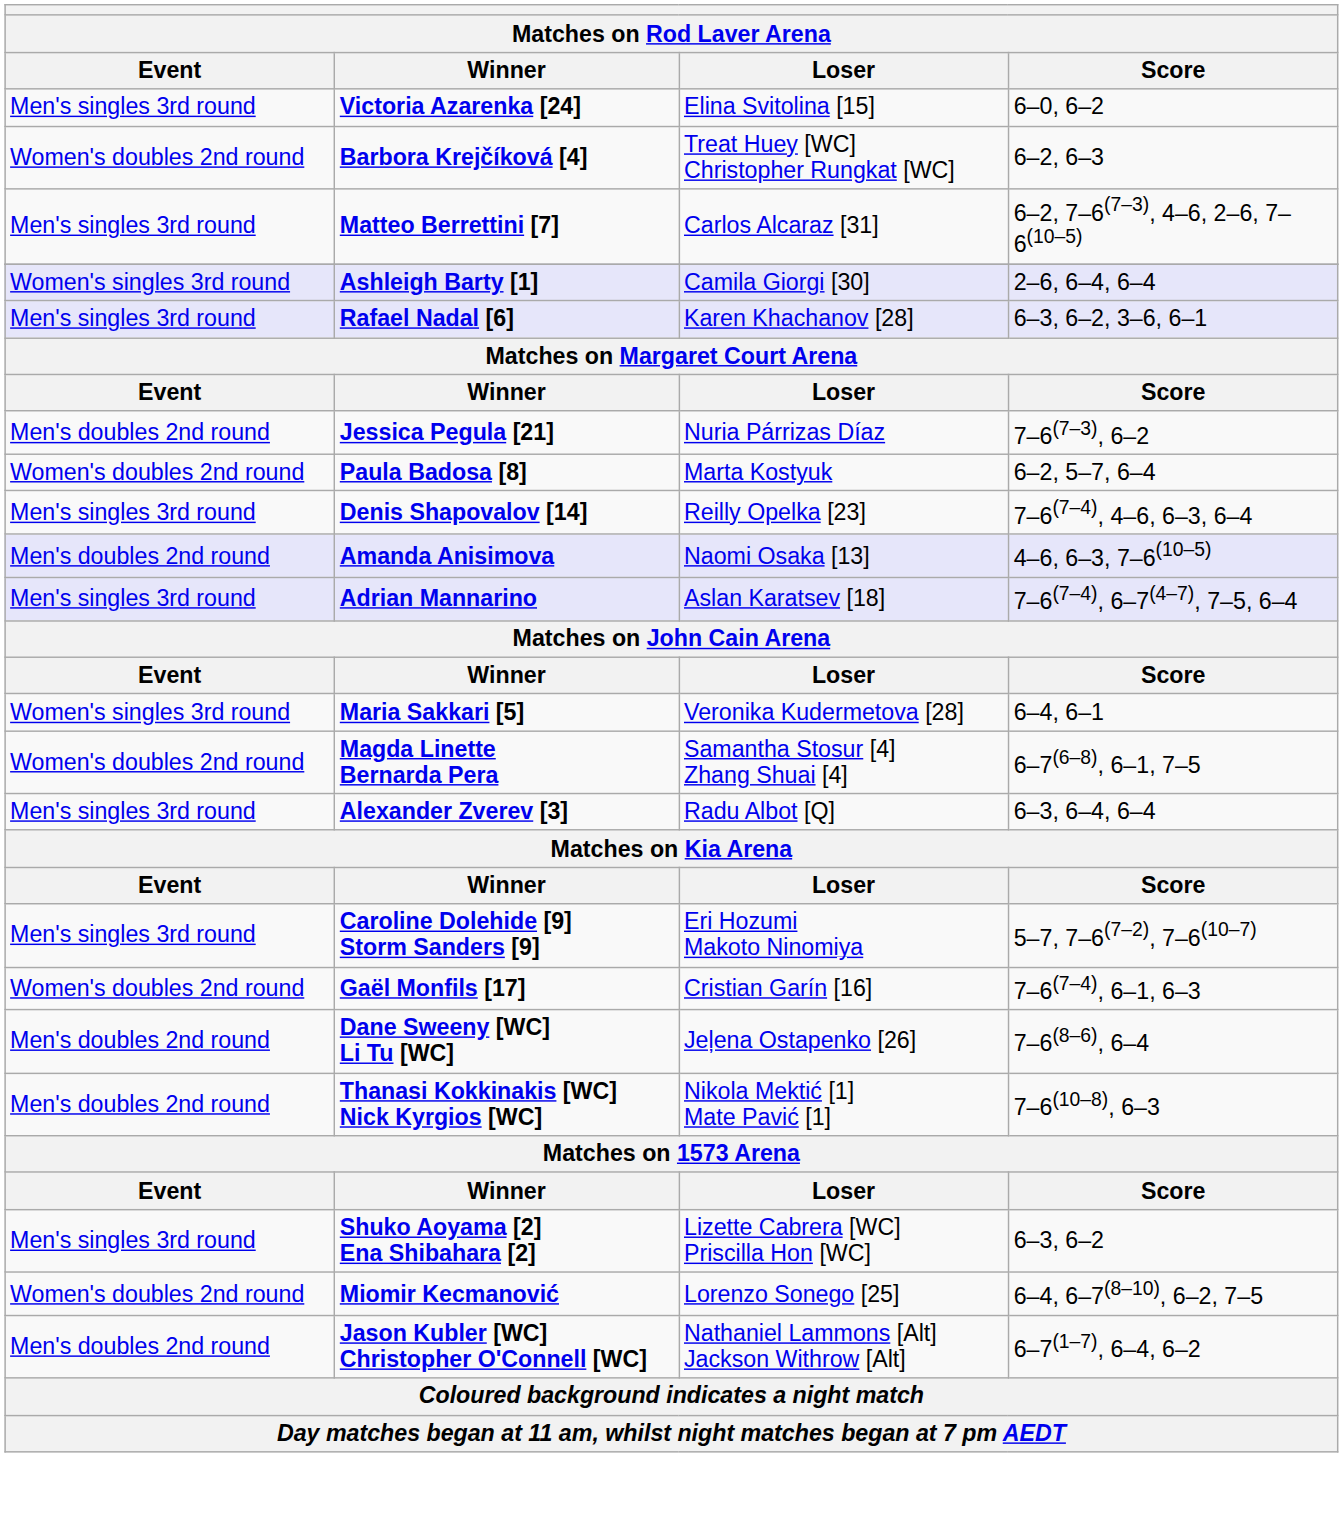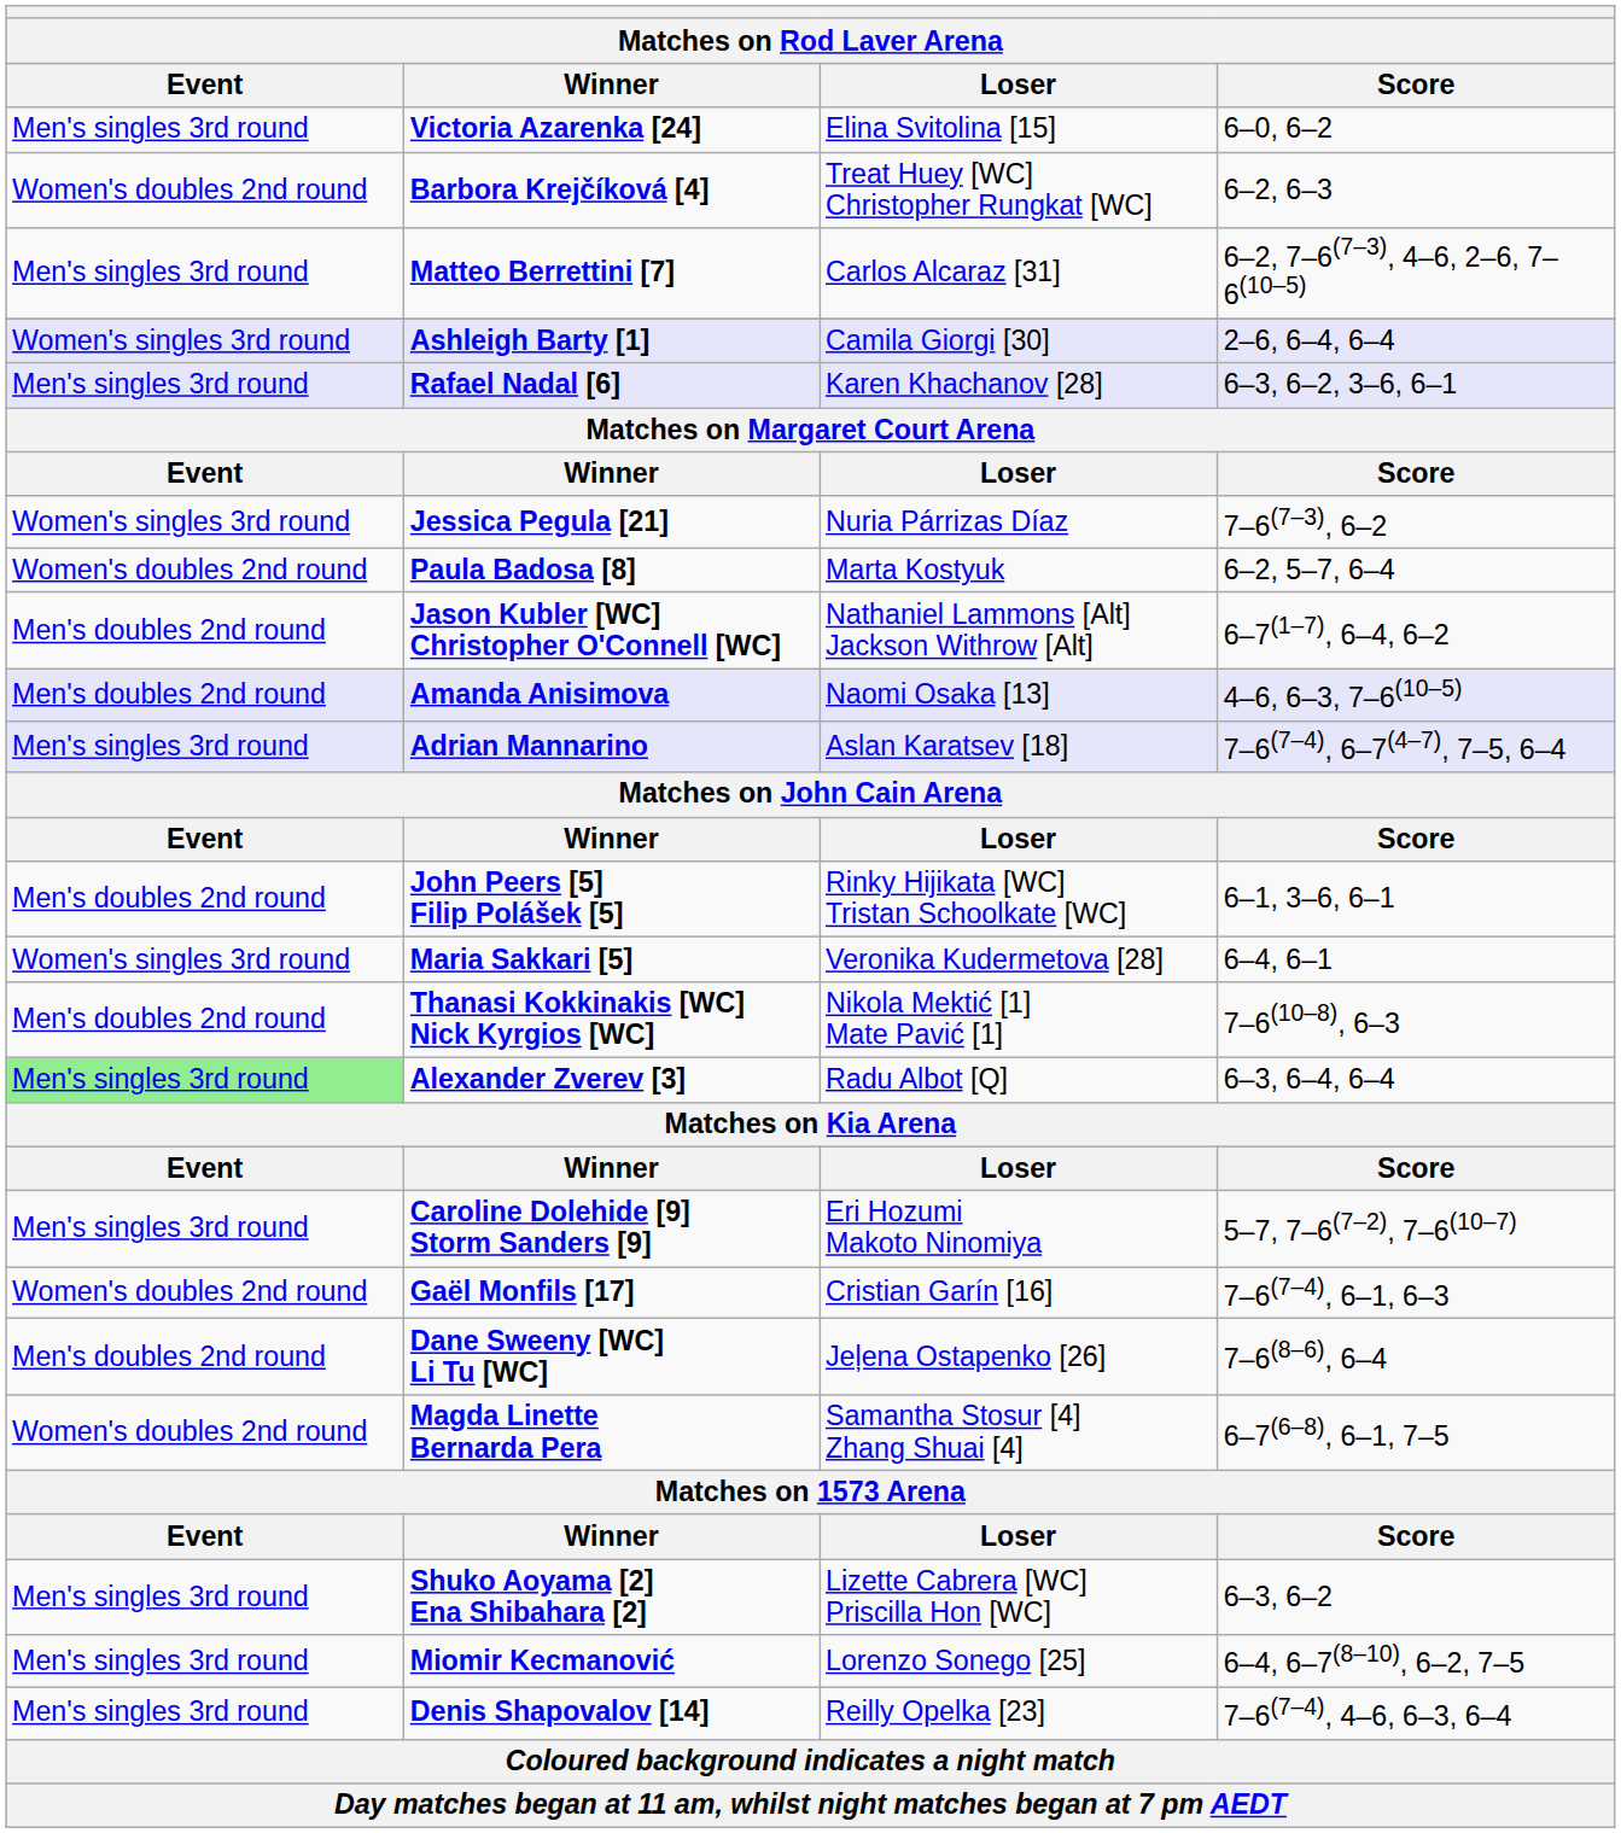Jessica Pegula [21] | Event: Men's doubles 2nd round -> Women's singles 3rd round
rows swapped: Denis Shapovalov [14] <-> Jason Kubler [WC] Christopher O'Connell [WC]
+ row: Men's doubles 2nd round | John Peers [5] Filip Polášek [5] | Rinky Hijikata [WC] Tristan Schoolkate [WC] | 6–1, 3–6, 6–1
rows swapped: Magda Linette Bernarda Pera <-> Thanasi Kokkinakis [WC] Nick Kyrgios [WC]
Alexander Zverev [3] | Event: no background -> lightgreen background
Miomir Kecmanović | Event: Women's doubles 2nd round -> Men's singles 3rd round
